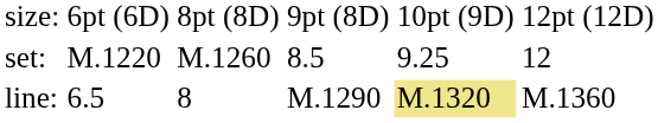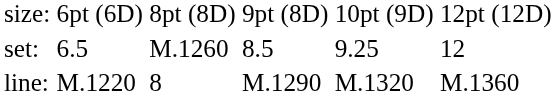set: | column 2: M.1220 -> 6.5
line: | column 2: 6.5 -> M.1220
line: | column 5: khaki background -> no background
